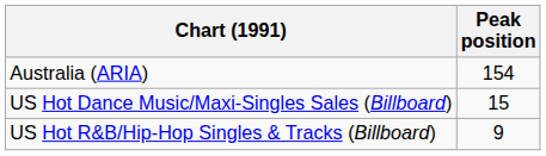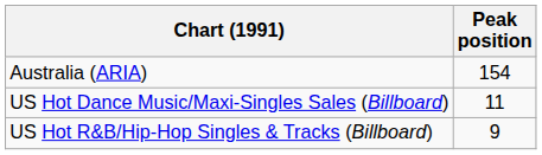US Hot Dance Music/Maxi-Singles Sales (Billboard) | Peak position: 15 -> 11
